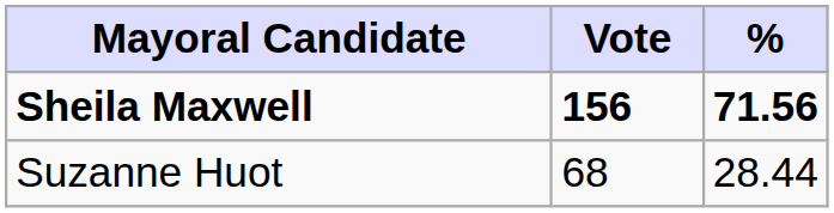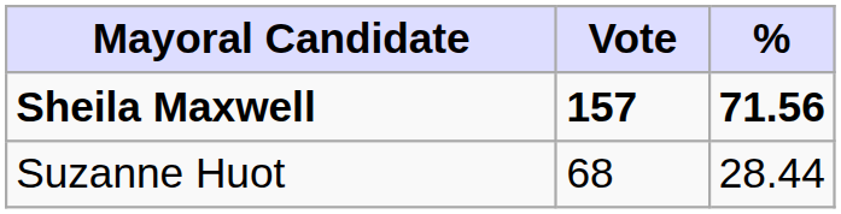Sheila Maxwell | Vote: 156 -> 157
